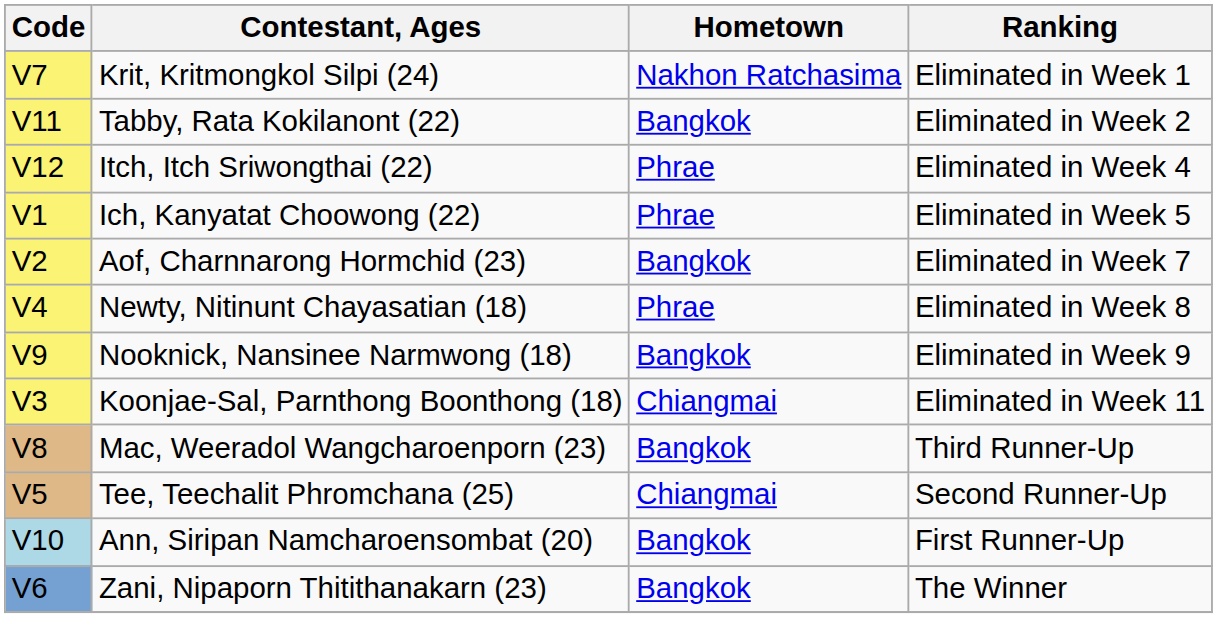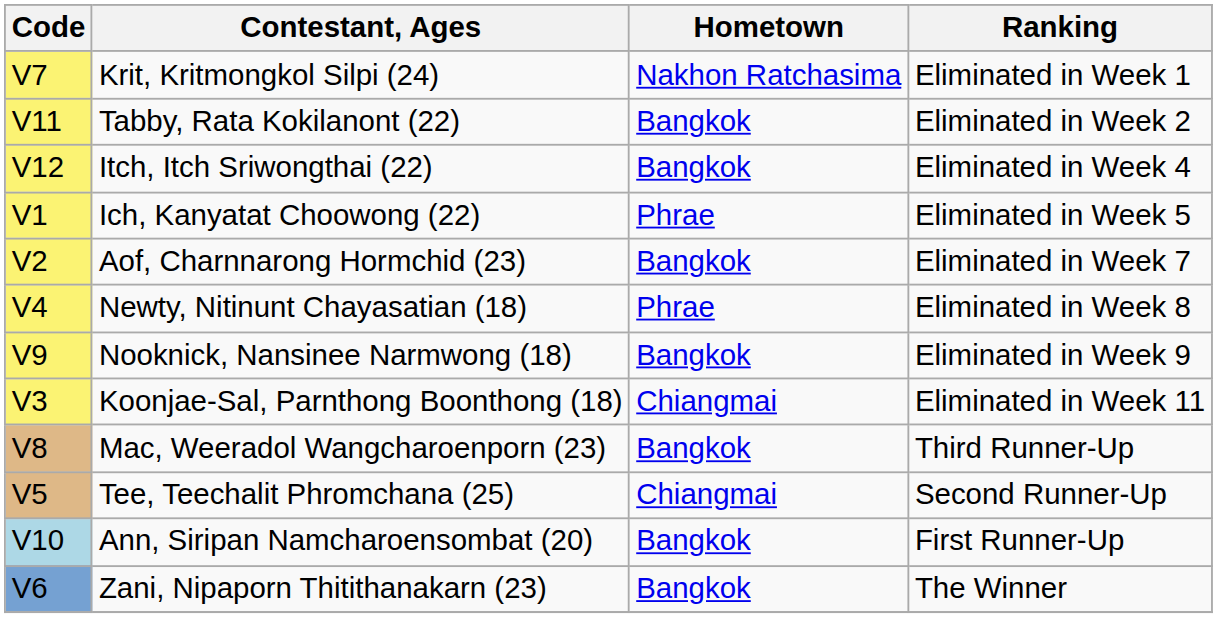Itch, Itch Sriwongthai (22) | Hometown: Phrae -> Bangkok
